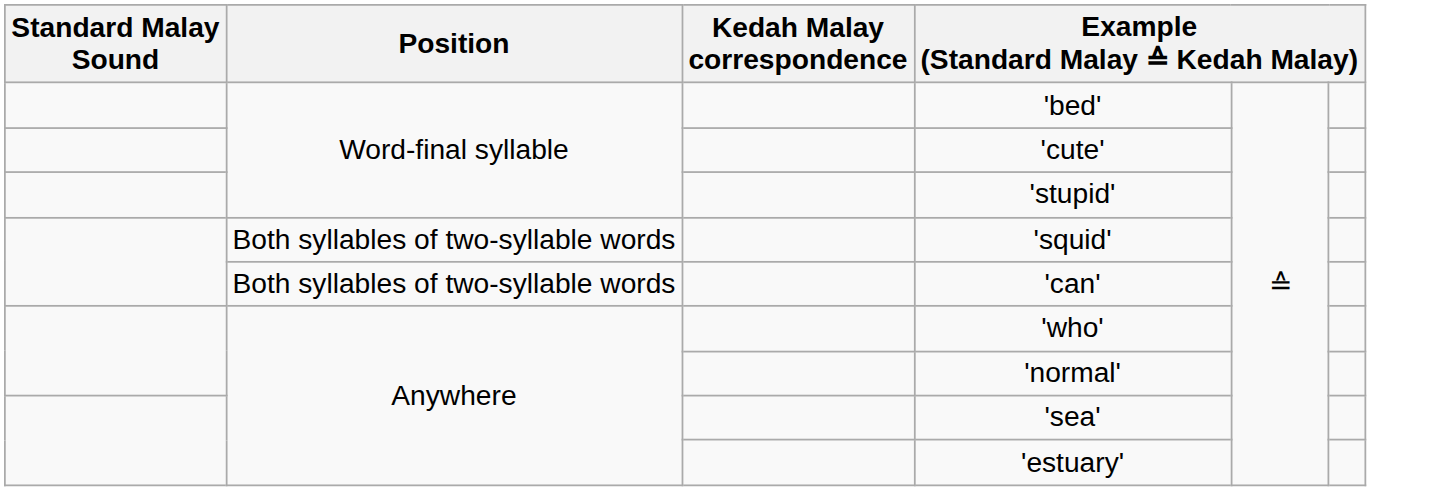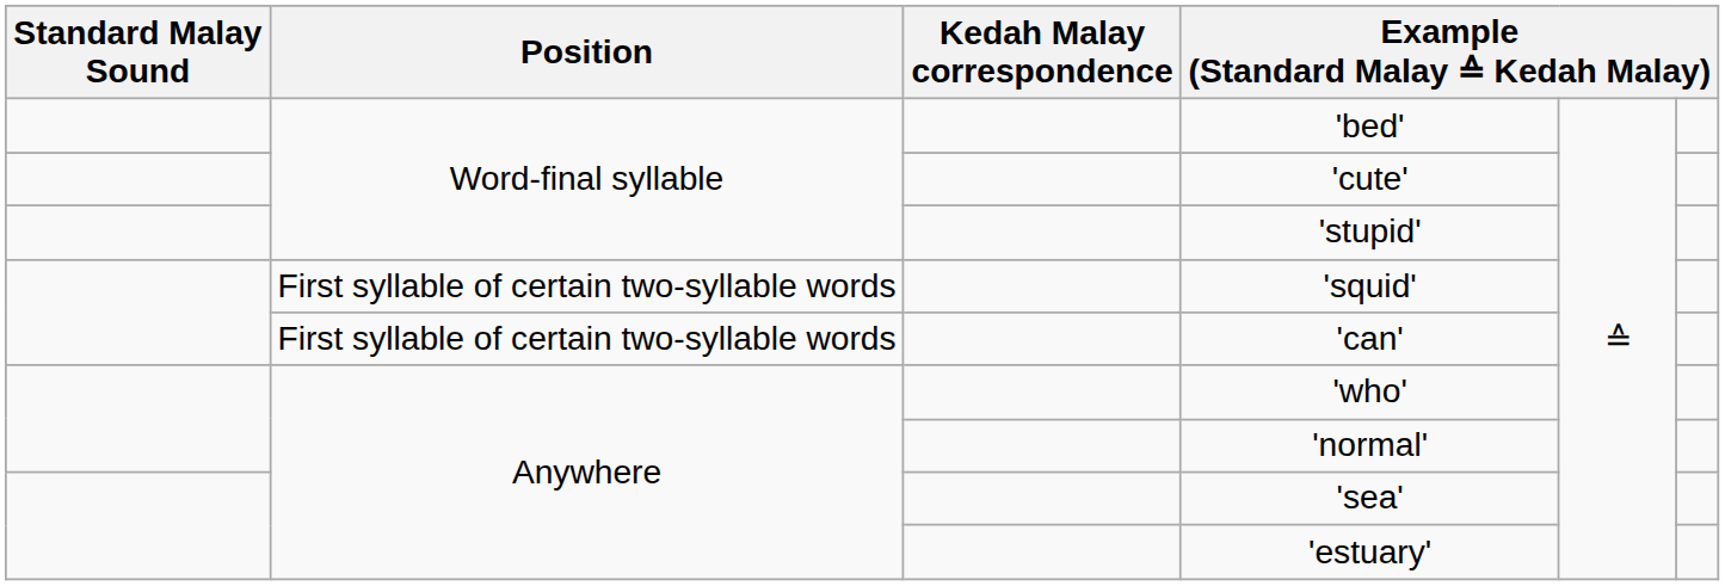'squid' | Position: Both syllables of two-syllable words -> First syllable of certain two-syllable words
'can' | Position: Both syllables of two-syllable words -> First syllable of certain two-syllable words
